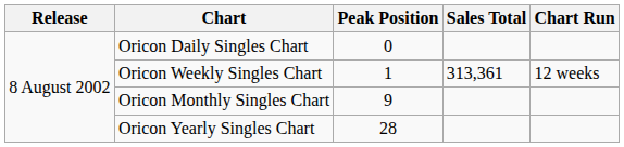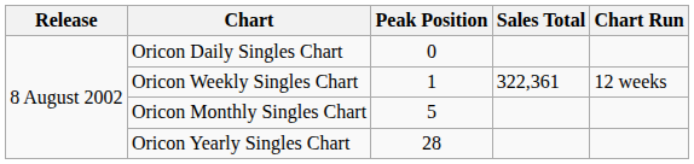Oricon Weekly Singles Chart | Sales Total: 313,361 -> 322,361
Oricon Monthly Singles Chart | Peak Position: 9 -> 5
